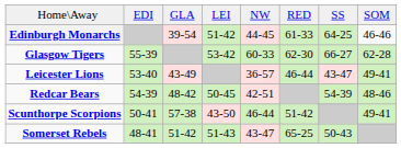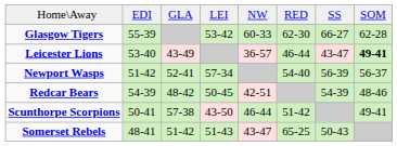- row: Edinburgh Monarchs | 39-54 | 51-42 | 44-45 | 61-33 | 64-25 | 46-46
Leicester Lions | column 8: normal -> bold
+ row: Newport Wasps | 51-42 | 52-41 | 57-34 | 54-40 | 56-39 | 56-37
